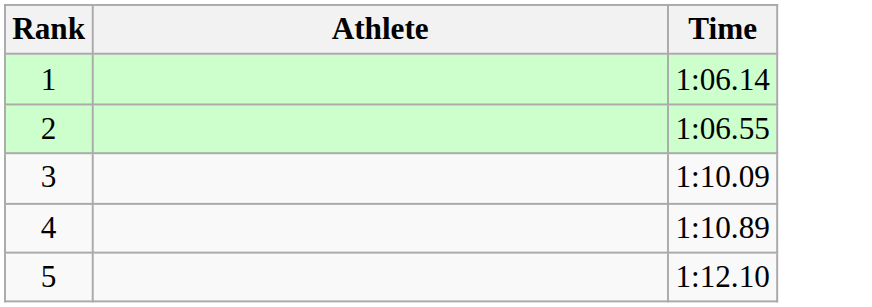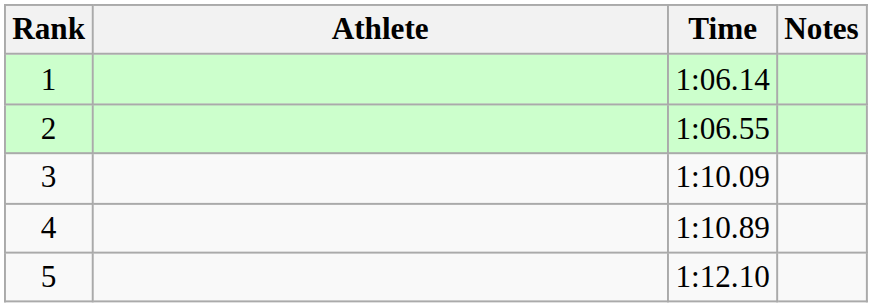+ column: Notes
